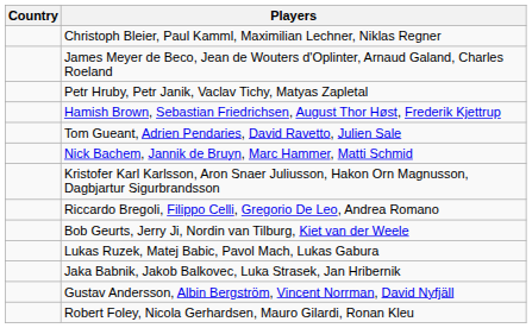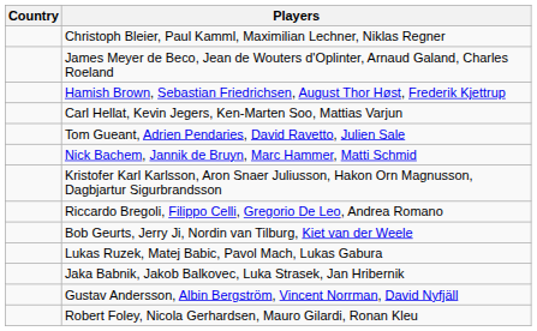- row: Petr Hruby, Petr Janik, Vaclav Tichy, Matyas Zapletal
+ row: Carl Hellat, Kevin Jegers, Ken-Marten Soo, Mattias Varjun
